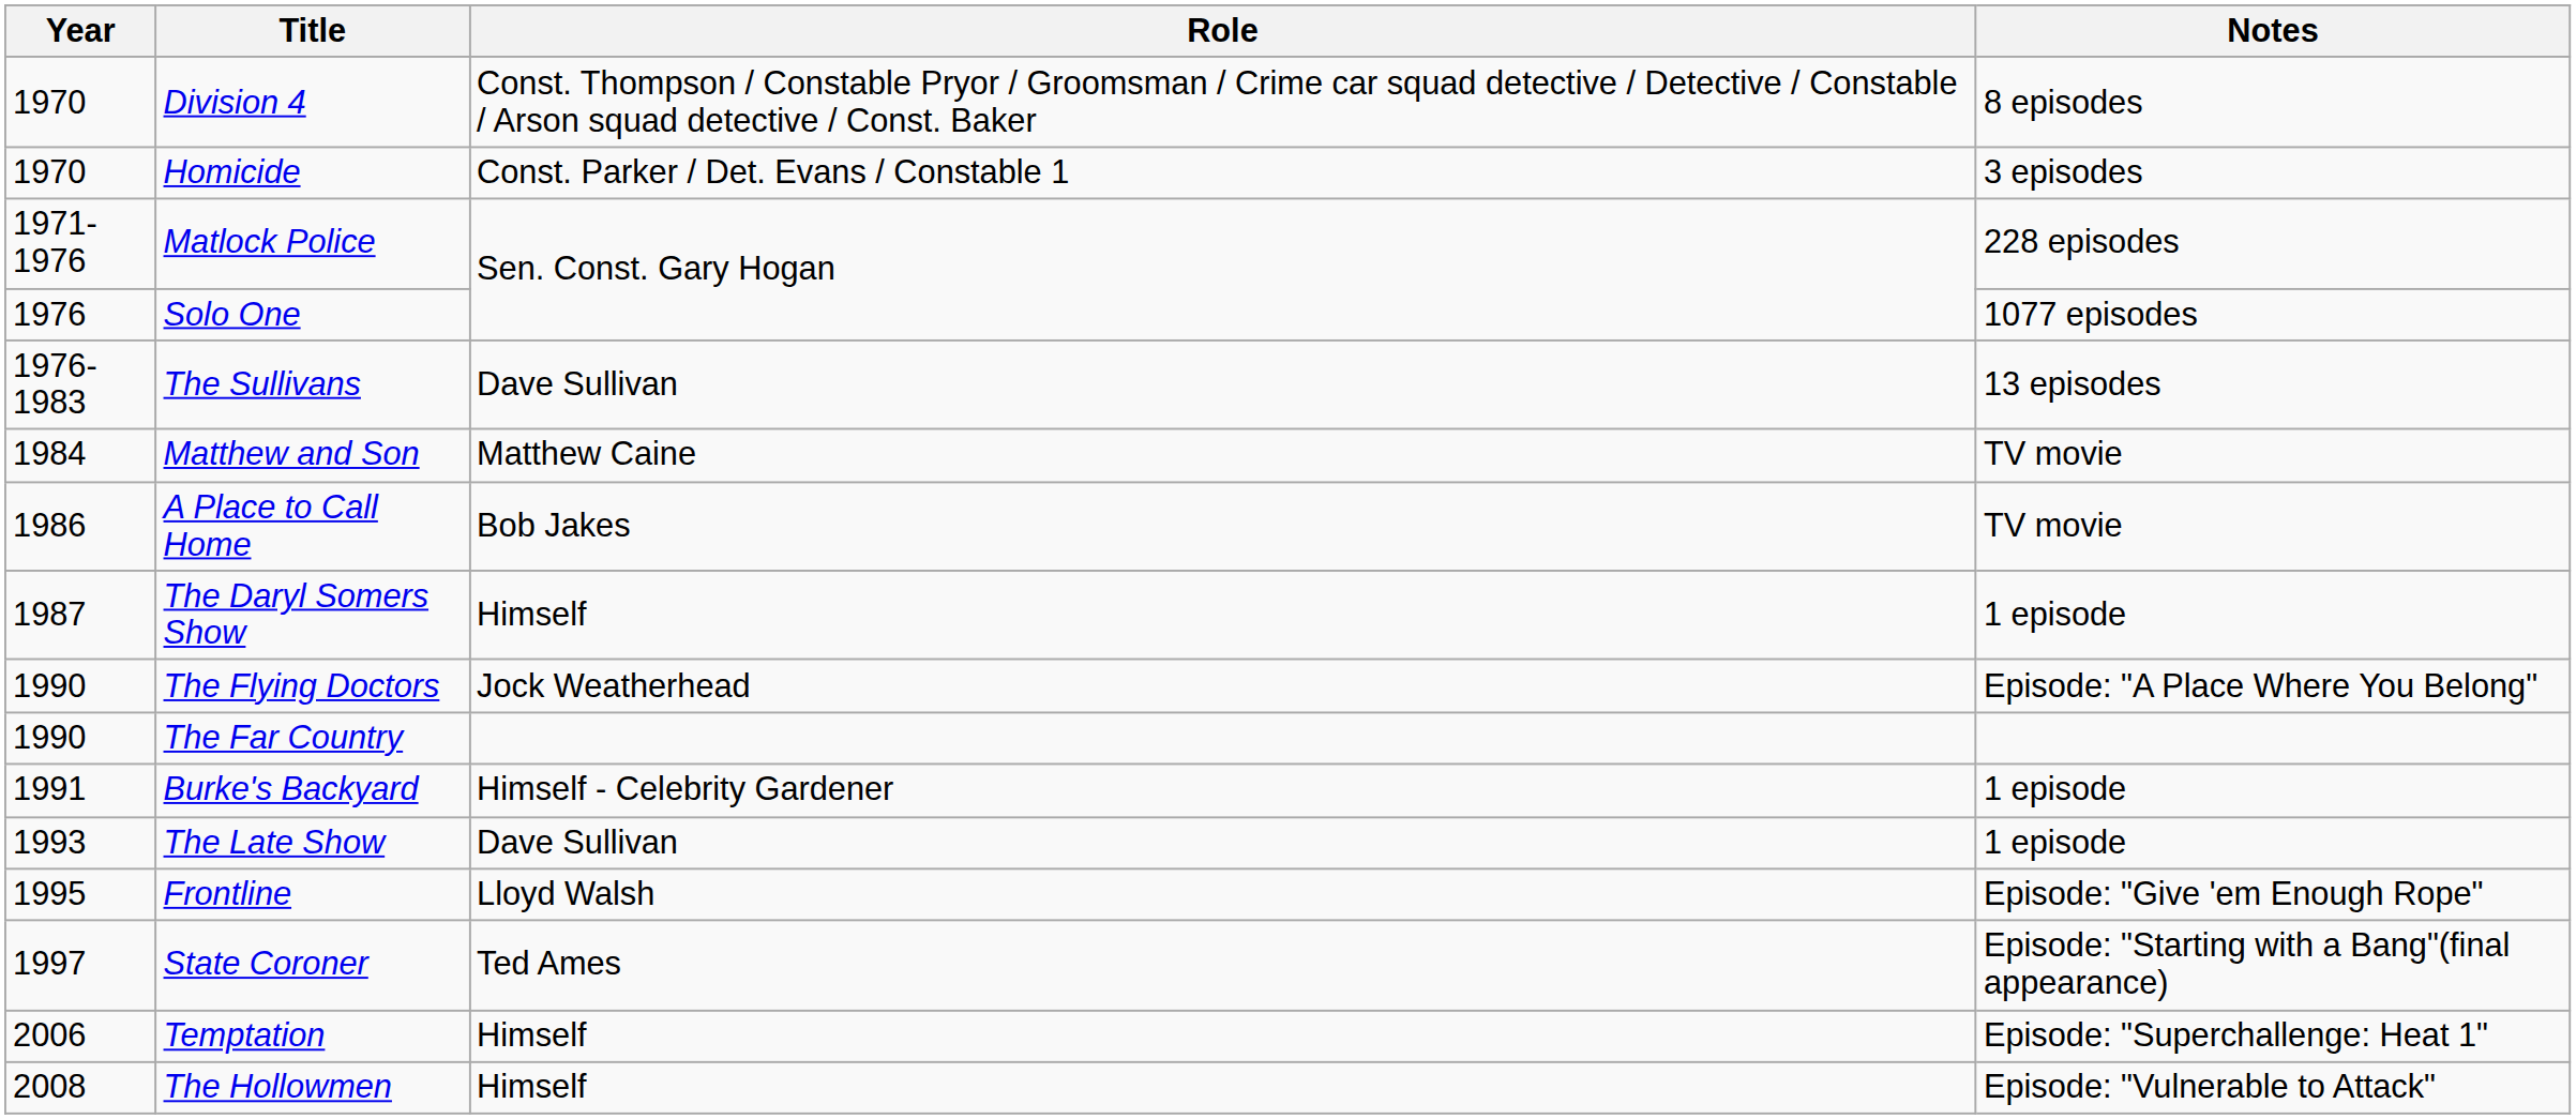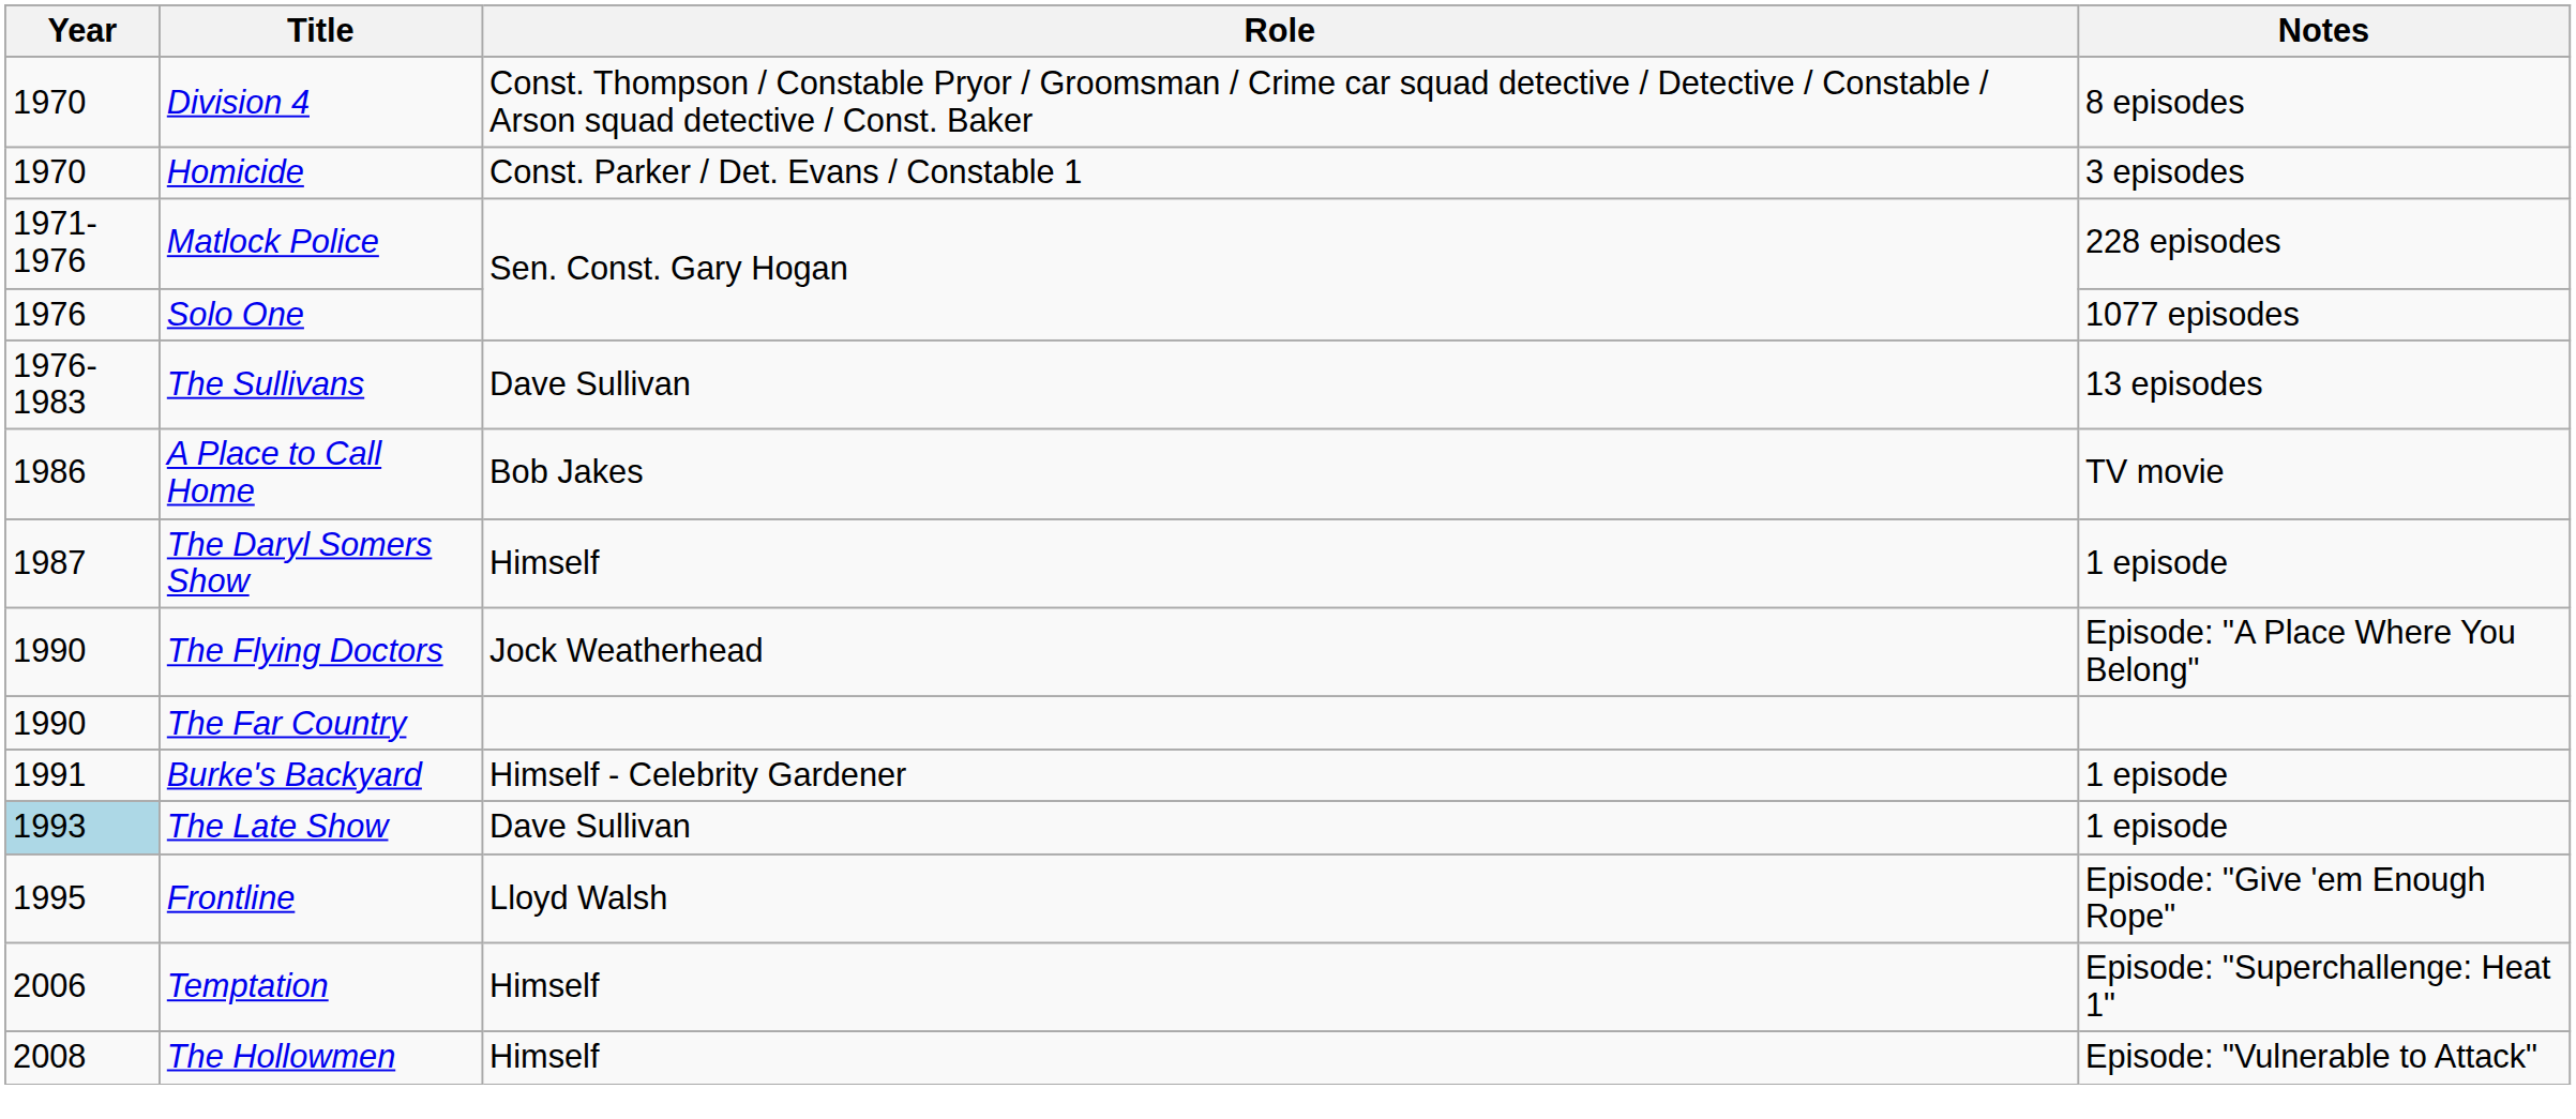- row: 1984 | Matthew and Son | Matthew Caine | TV movie
The Late Show | Year: no background -> lightblue background
- row: 1997 | State Coroner | Ted Ames | Episode: "Starting with a Bang"(final appearance)
